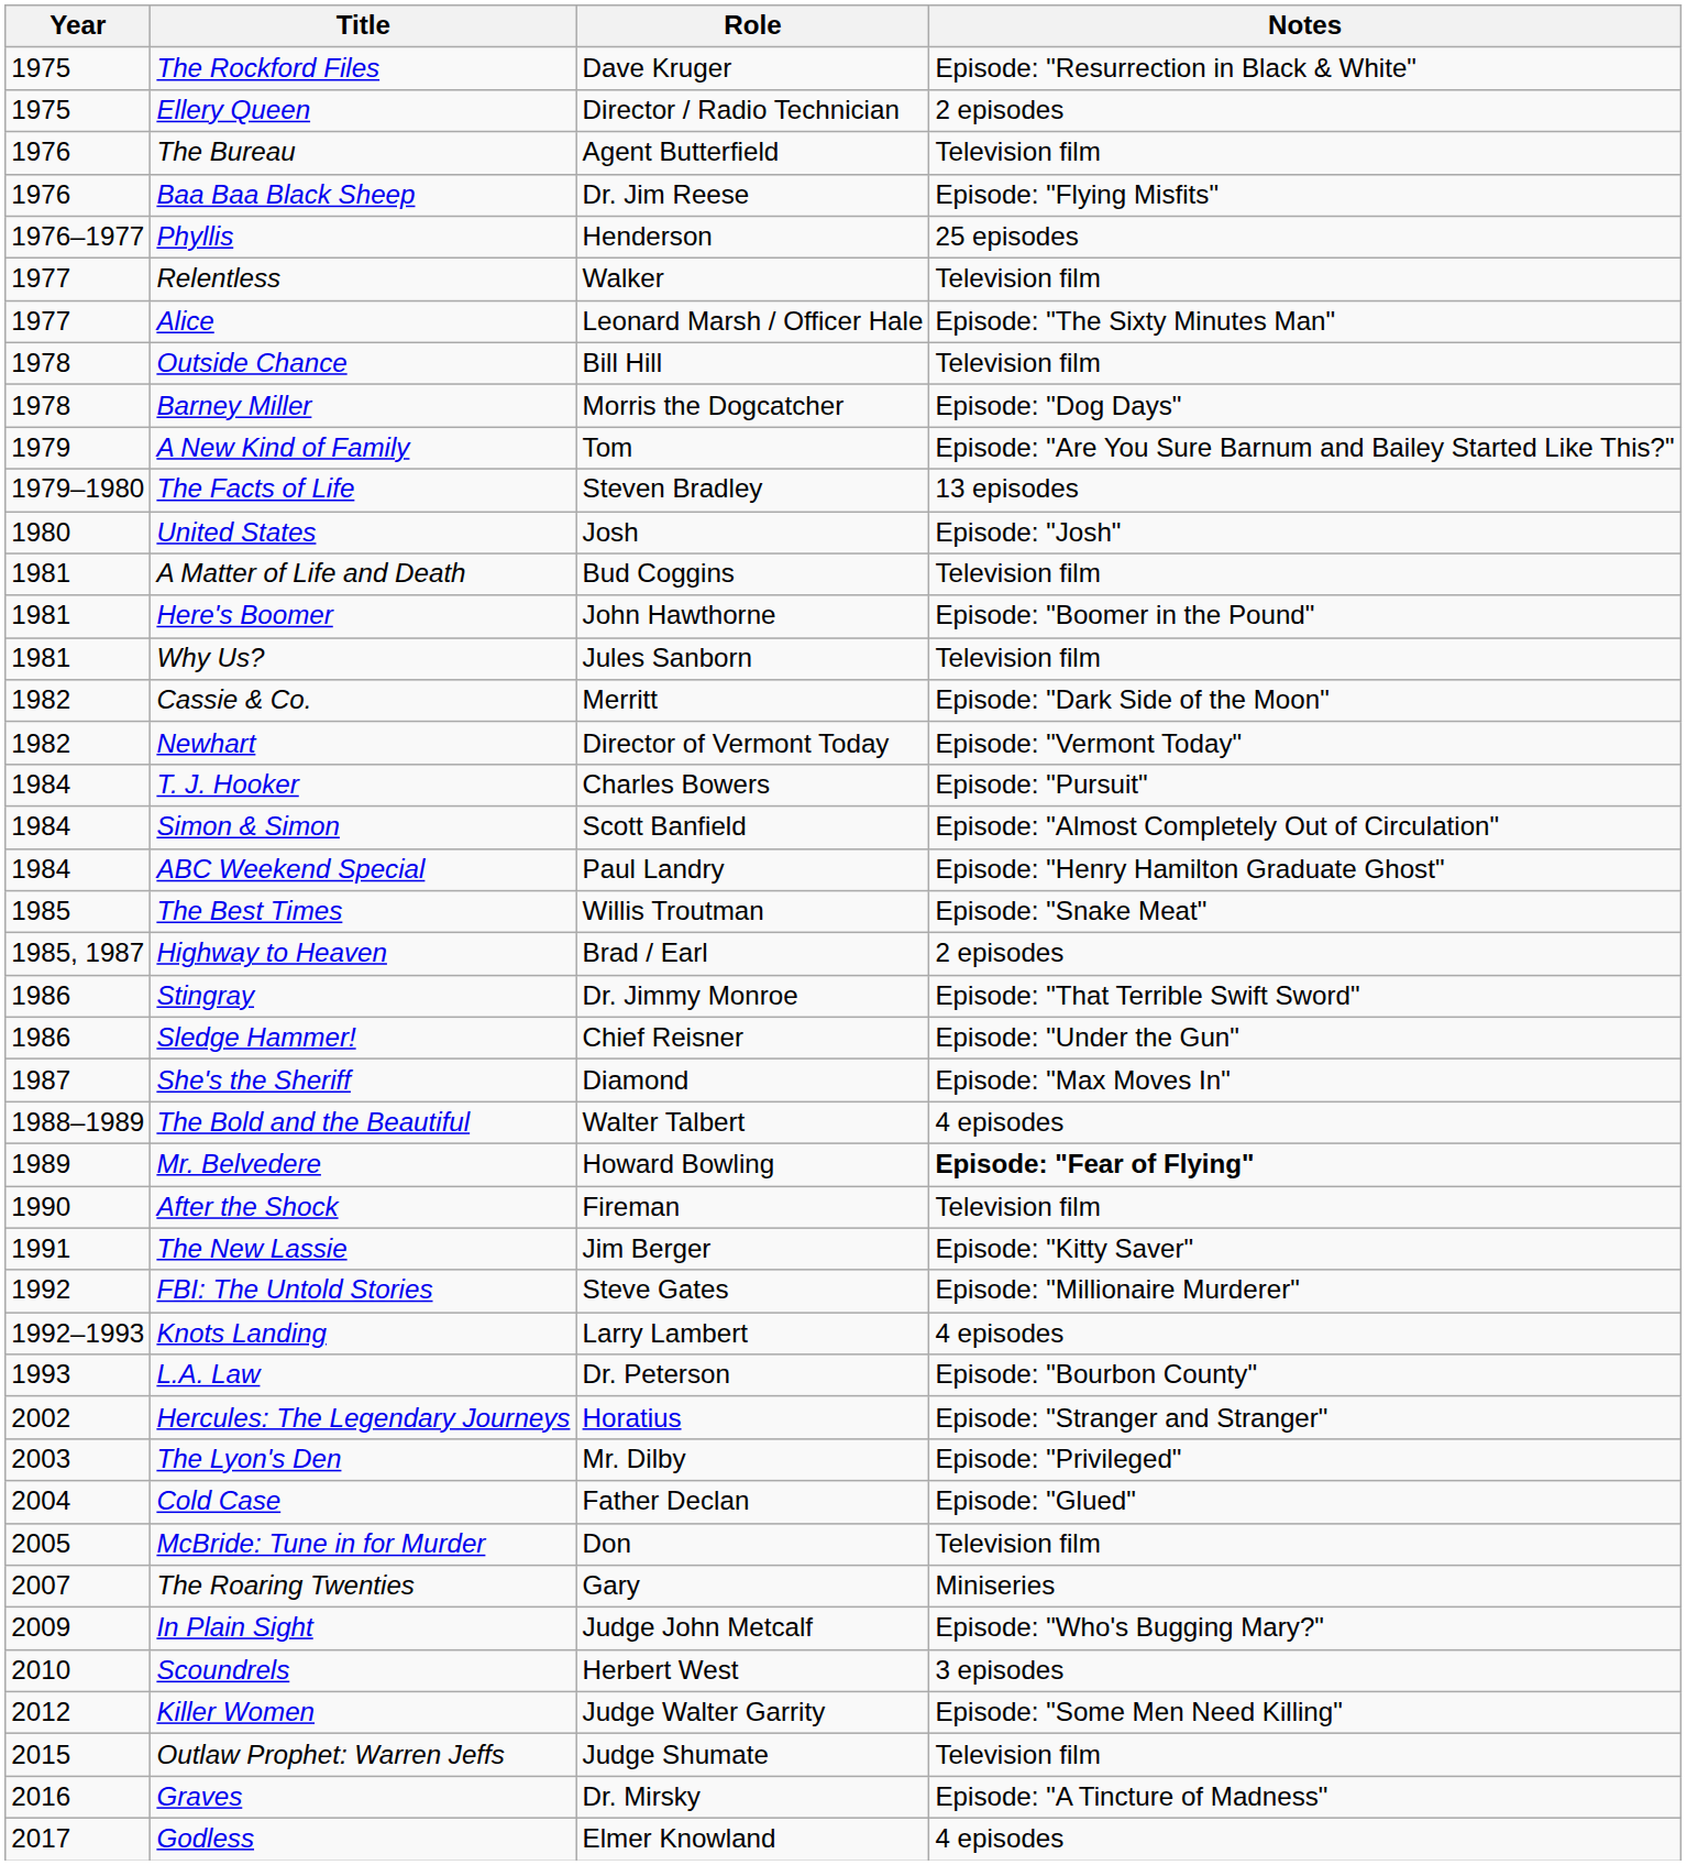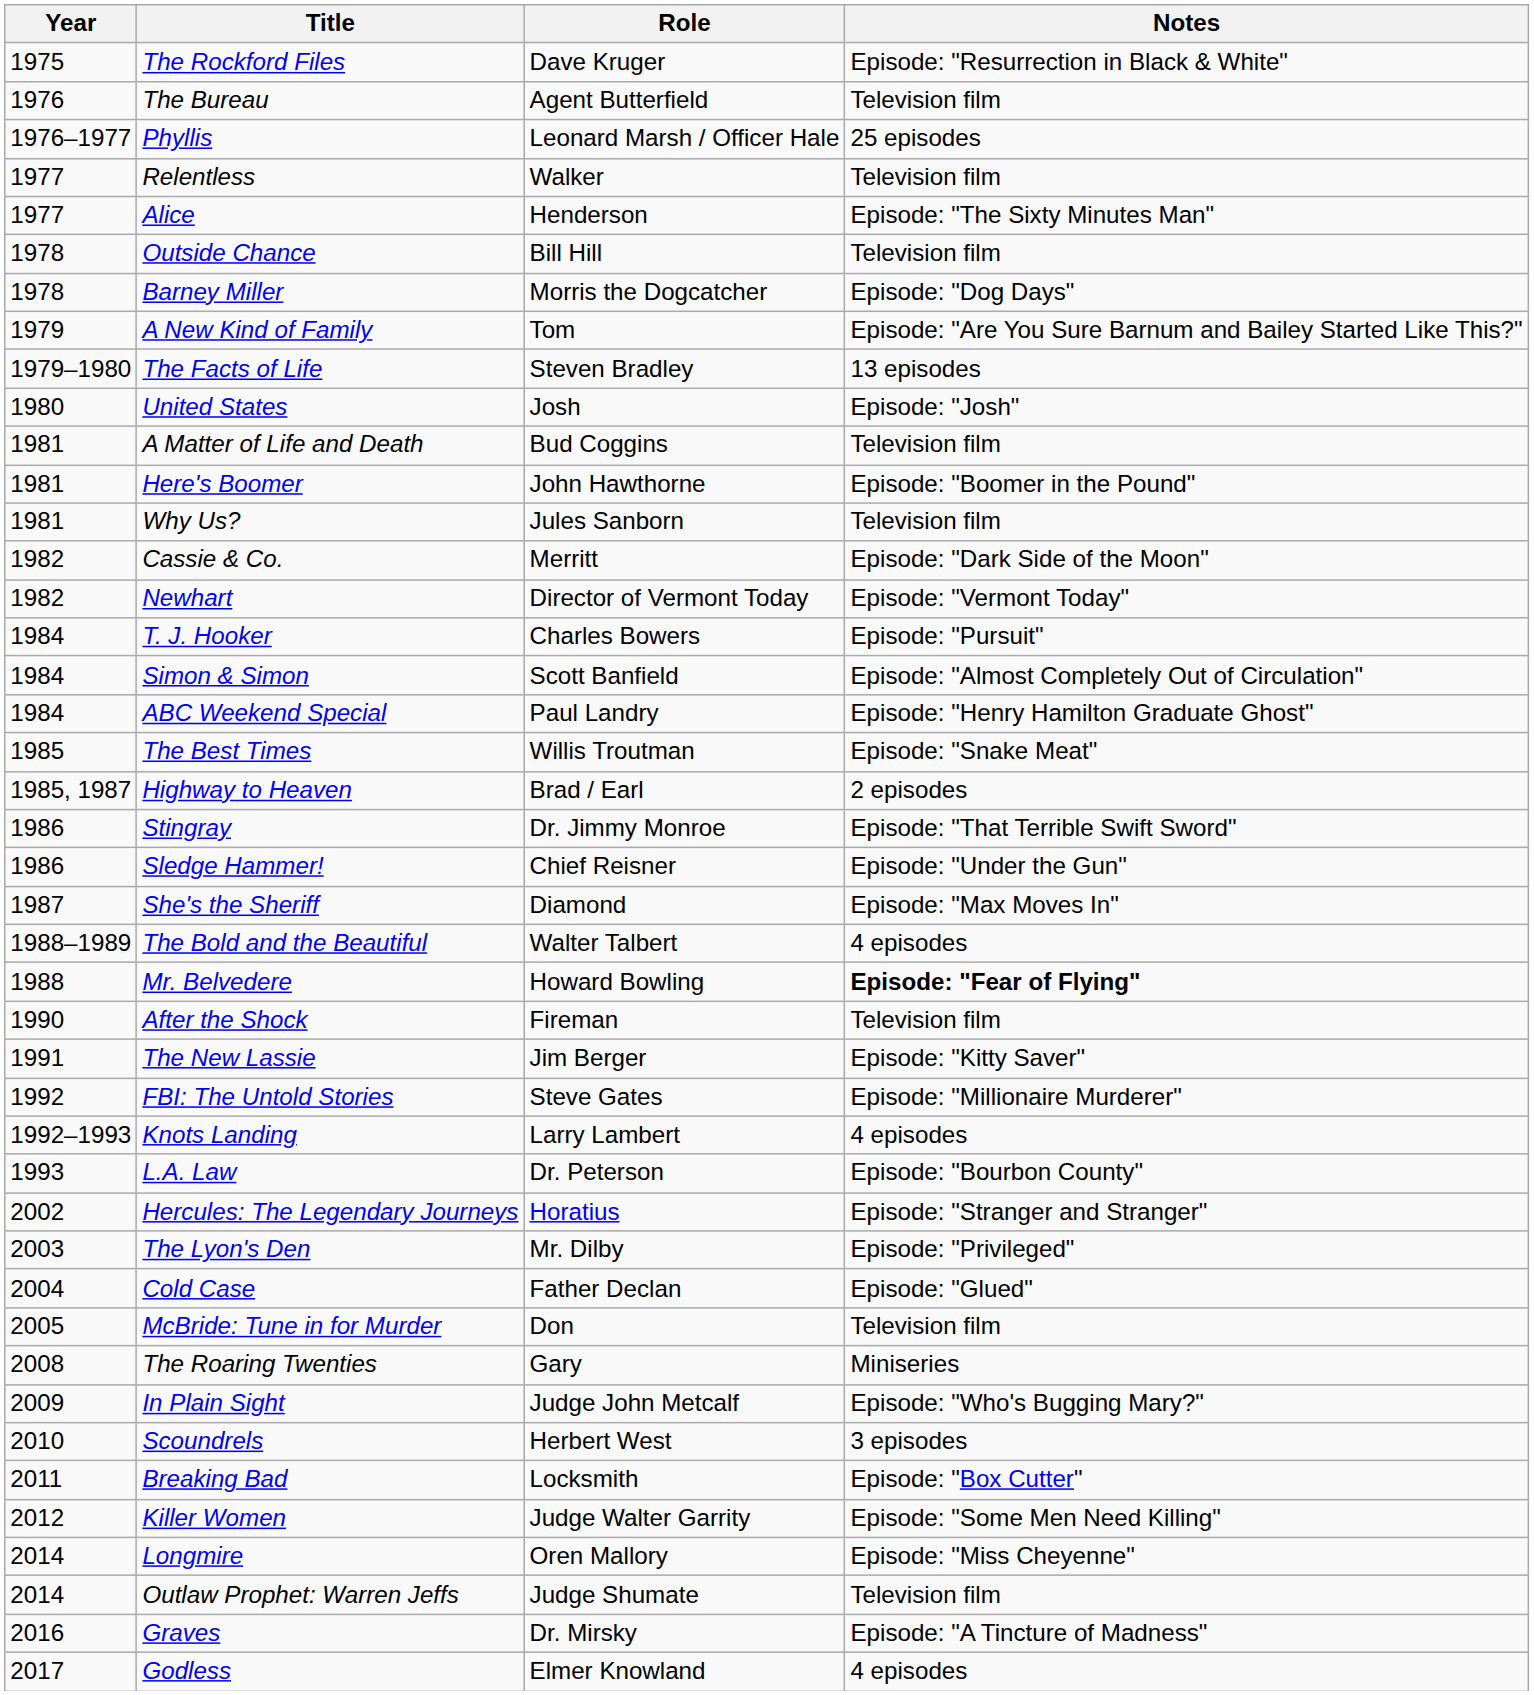- row: 1975 | Ellery Queen | Director / Radio Technician | 2 episodes
- row: 1976 | Baa Baa Black Sheep | Dr. Jim Reese | Episode: "Flying Misfits"
Phyllis | Role: Henderson -> Leonard Marsh / Officer Hale
Alice | Role: Leonard Marsh / Officer Hale -> Henderson
Mr. Belvedere | Year: 1989 -> 1988
The Roaring Twenties | Year: 2007 -> 2008
+ row: 2011 | Breaking Bad | Locksmith | Episode: "Box Cutter"
+ row: 2014 | Longmire | Oren Mallory | Episode: "Miss Cheyenne"
Outlaw Prophet: Warren Jeffs | Year: 2015 -> 2014
